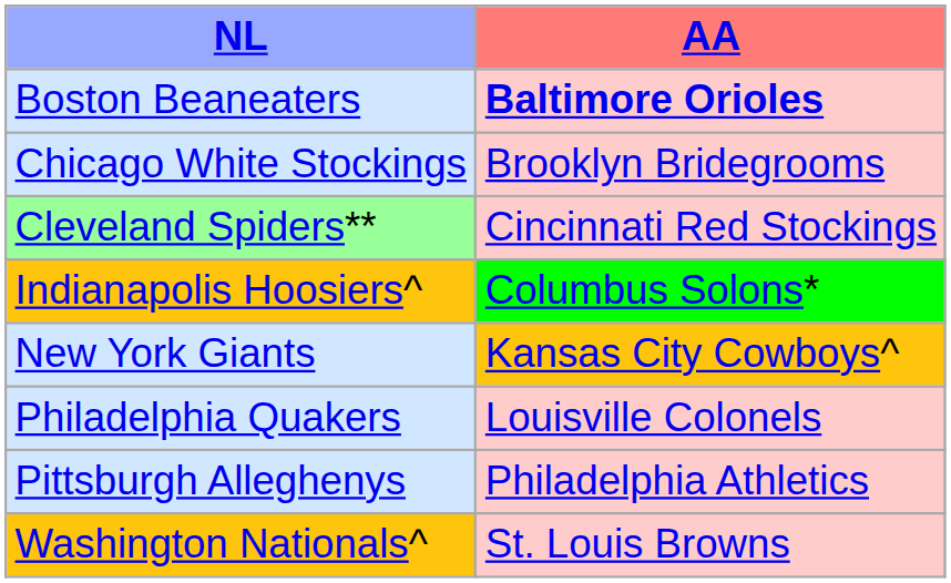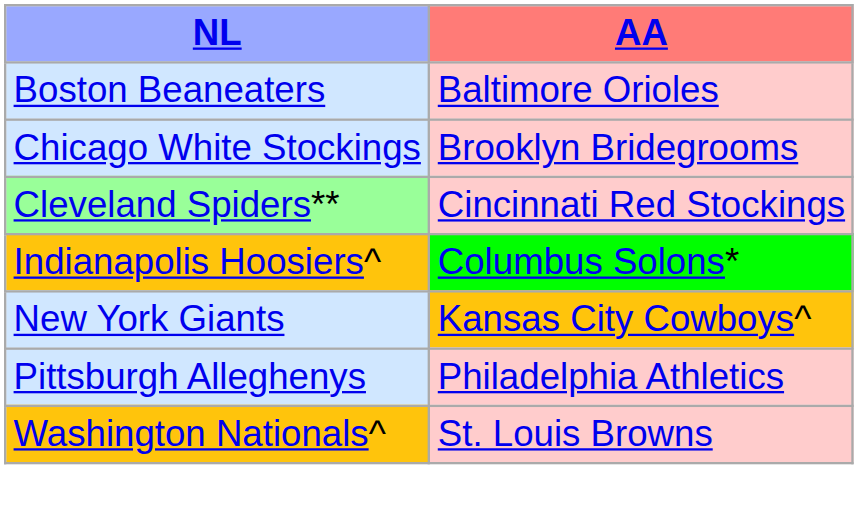Boston Beaneaters | AA: bold -> normal
- row: Philadelphia Quakers | Louisville Colonels
